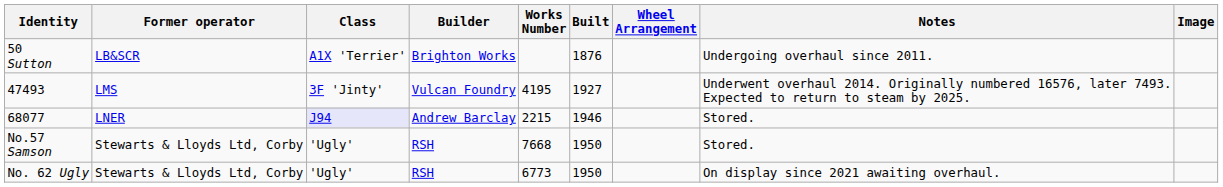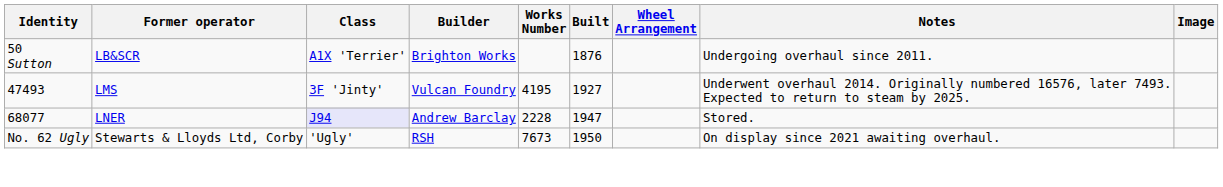68077 | Works Number: 2215 -> 2228
68077 | Built: 1946 -> 1947
- row: No.57 Samson | Stewarts & Lloyds Ltd, Corby | 'Ugly' | RSH | 7668 | 1950 | Stored.
No. 62 Ugly | Works Number: 6773 -> 7673
